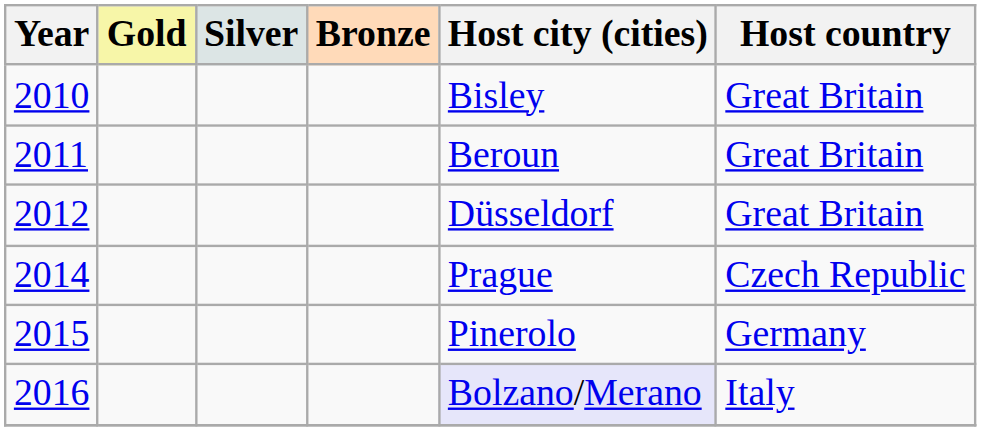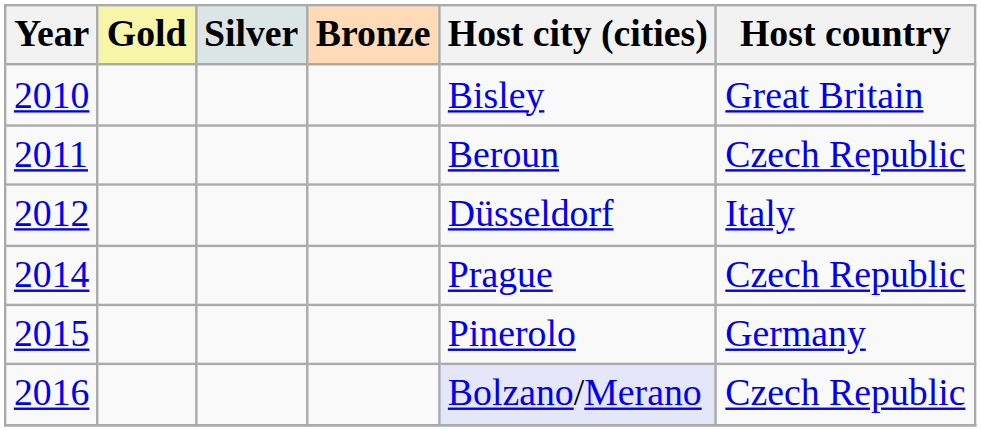2011 | Host country: Great Britain -> Czech Republic
2012 | Host country: Great Britain -> Italy
2016 | Host country: Italy -> Czech Republic
